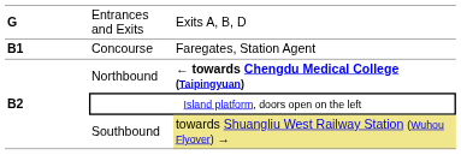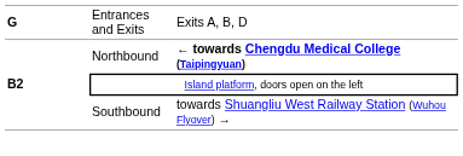- row: B1 | Concourse | Faregates, Station Agent
Southbound | column 3: khaki background -> no background
